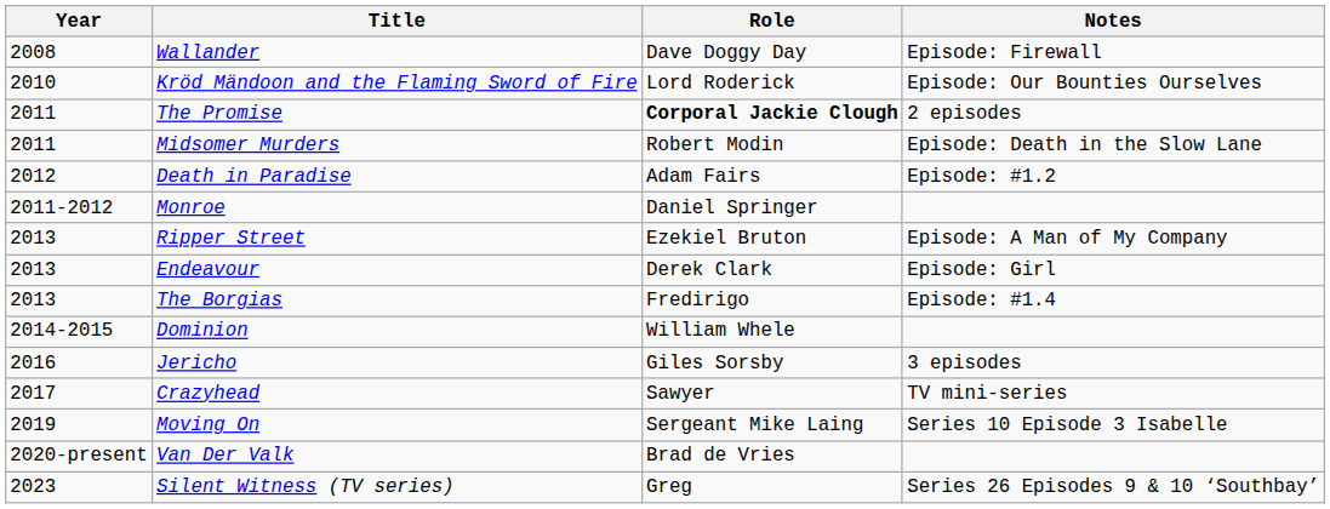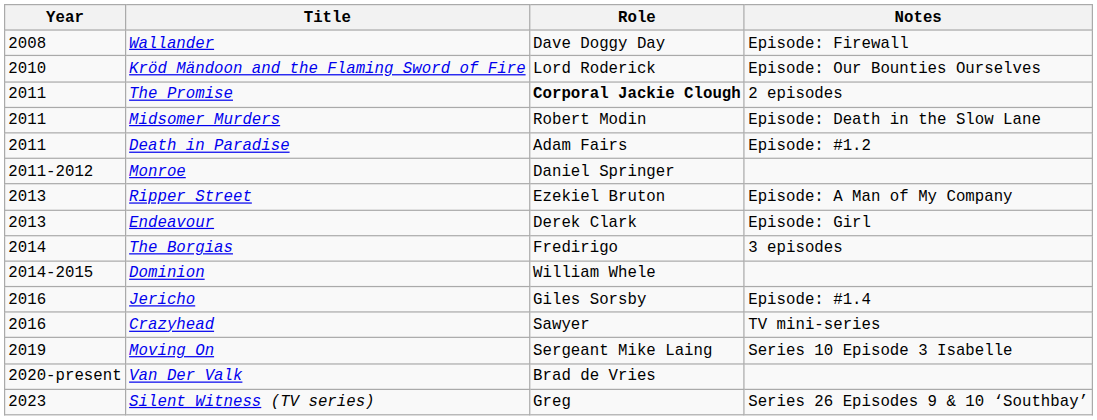Death in Paradise | Year: 2012 -> 2011
The Borgias | Year: 2013 -> 2014
The Borgias | Notes: Episode: #1.4 -> 3 episodes
Jericho | Notes: 3 episodes -> Episode: #1.4
Crazyhead | Year: 2017 -> 2016
